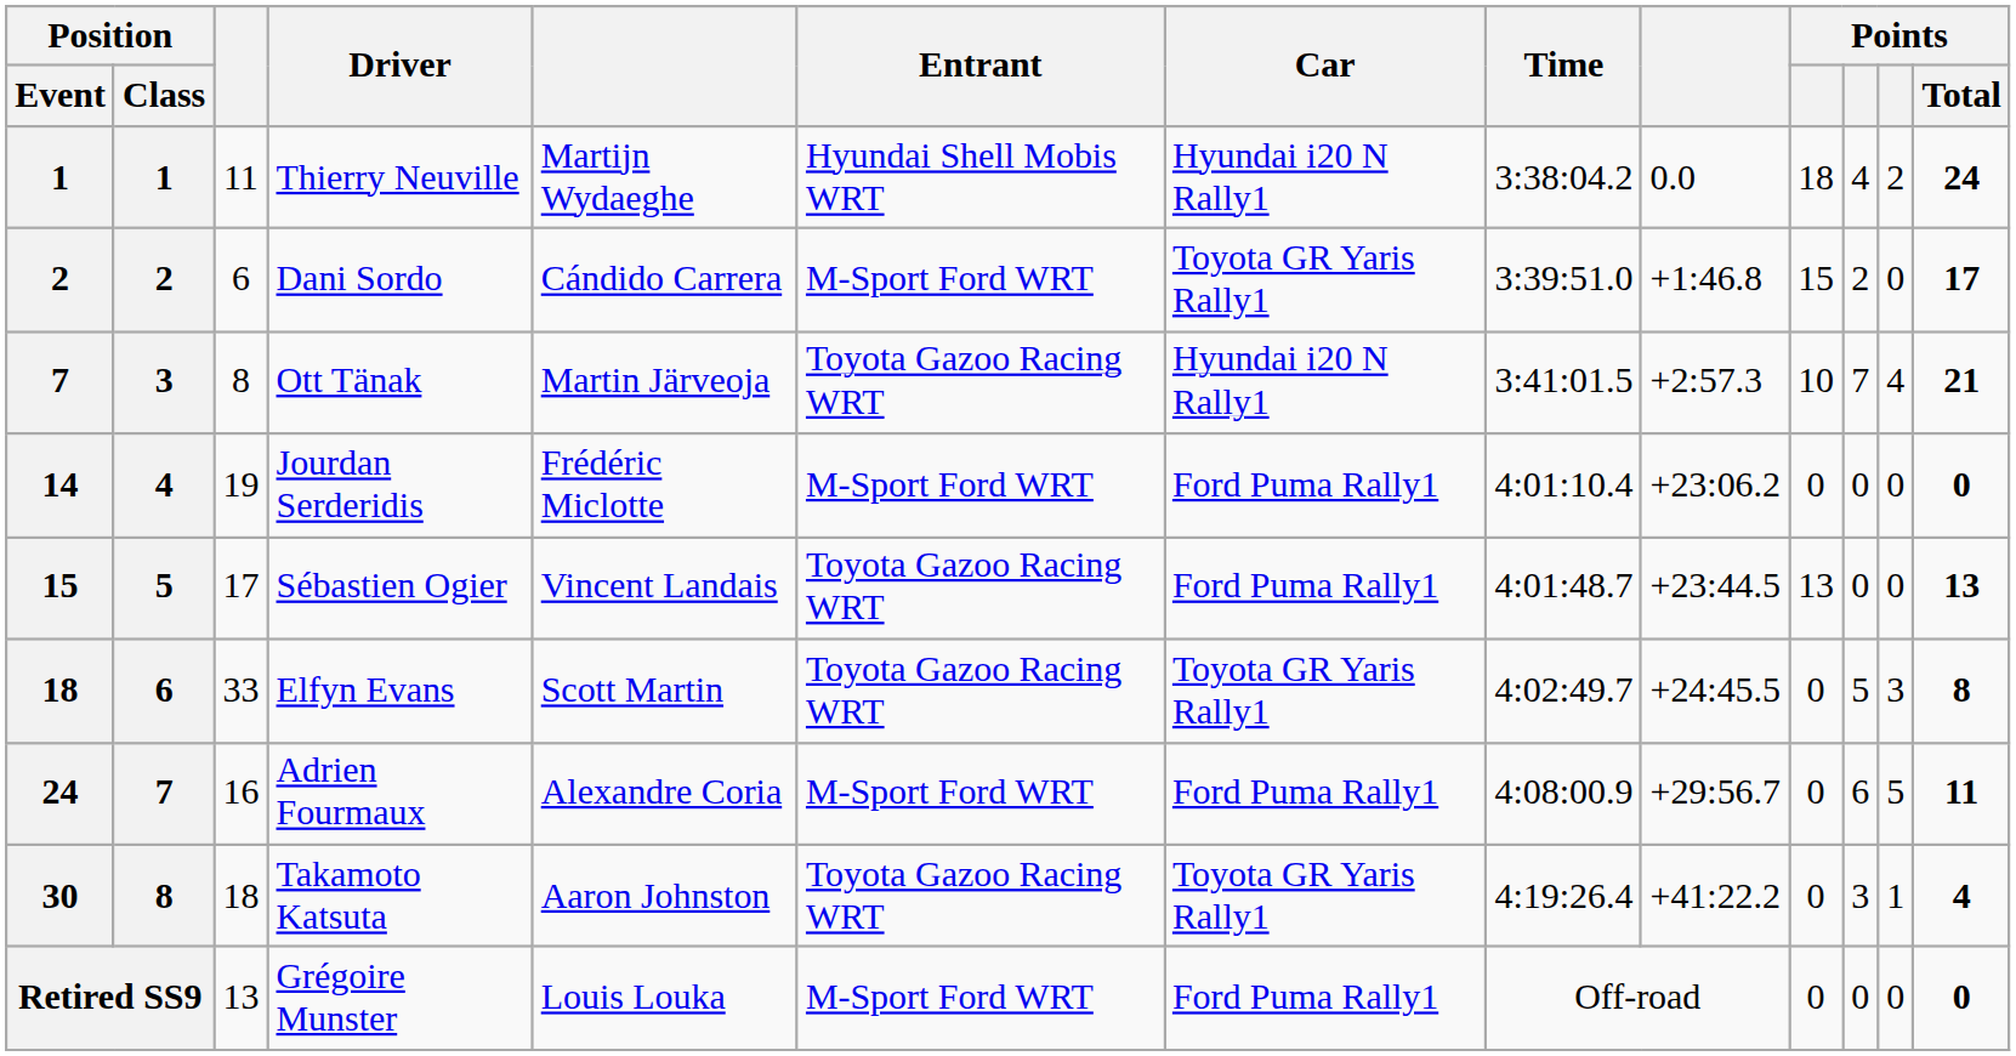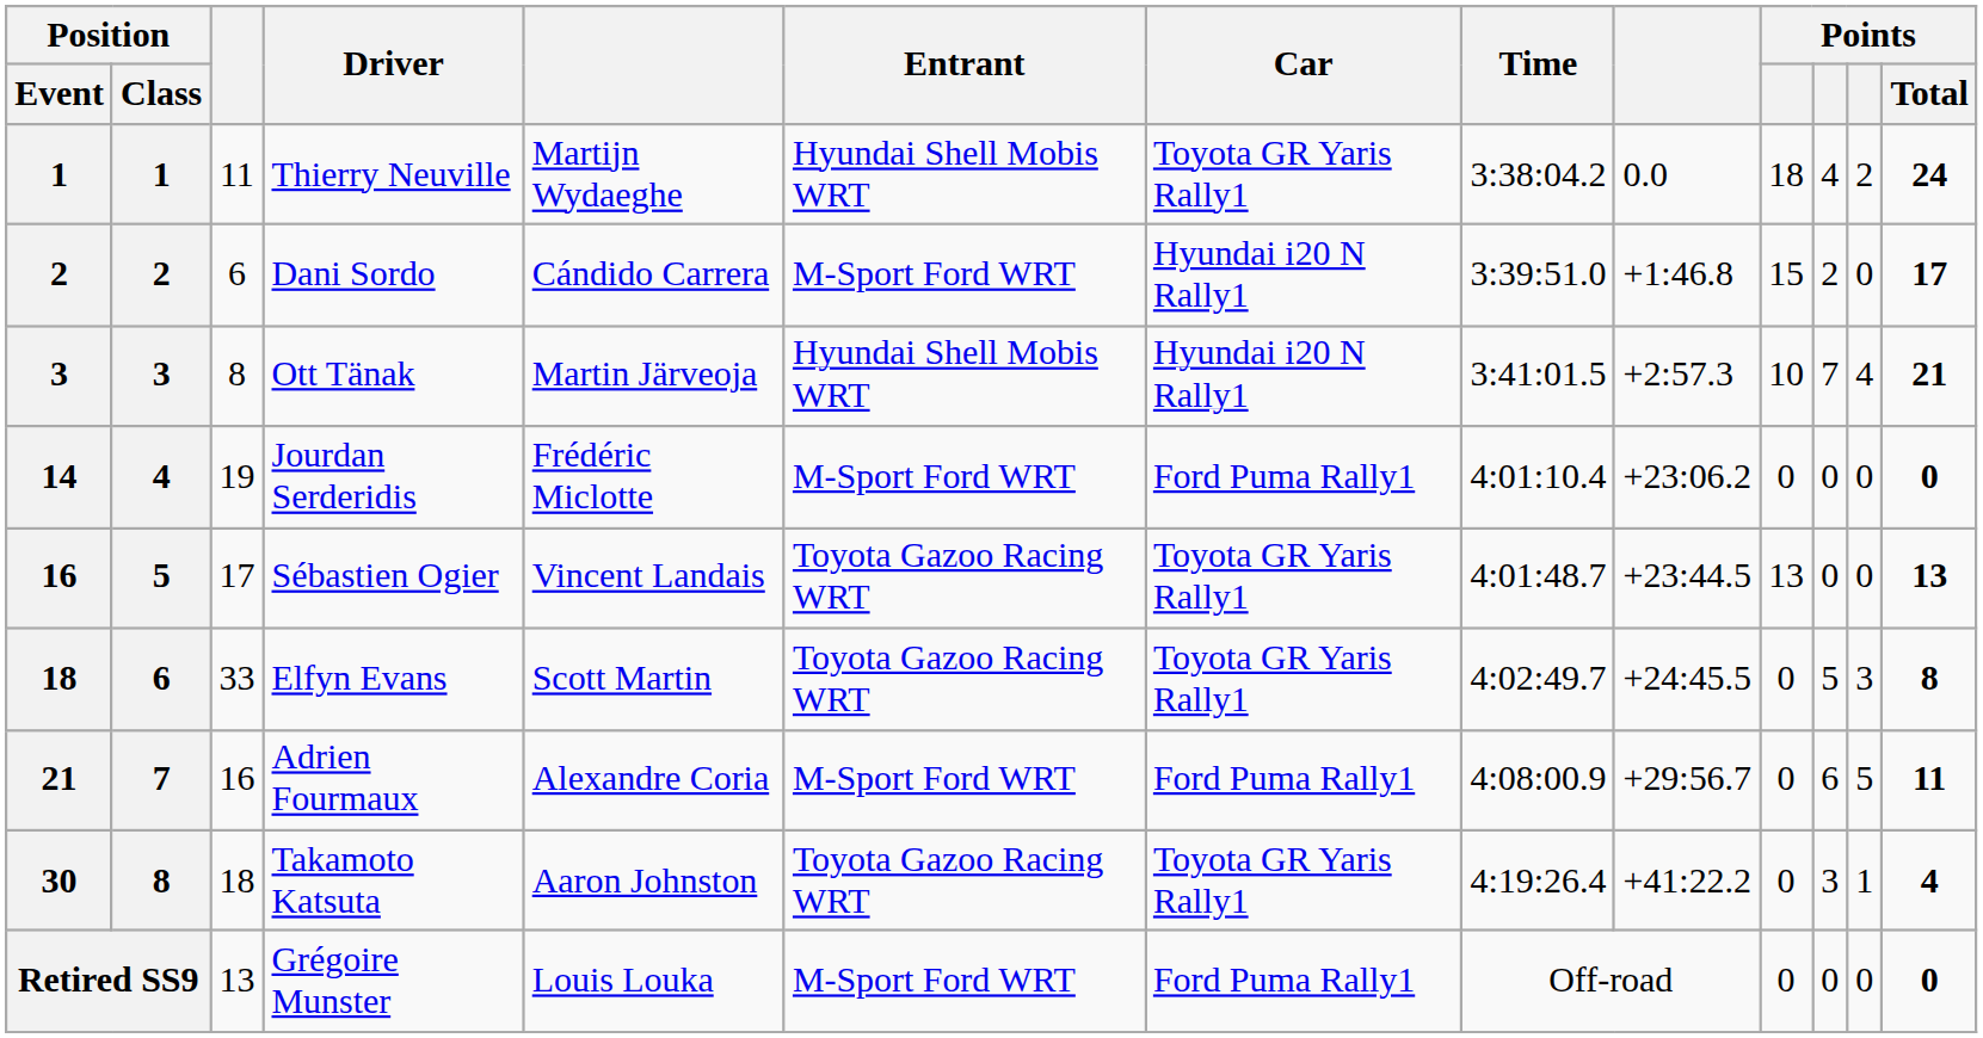Thierry Neuville | Car: Hyundai i20 N Rally1 -> Toyota GR Yaris Rally1
Dani Sordo | Car: Toyota GR Yaris Rally1 -> Hyundai i20 N Rally1
Ott Tänak | Position / Event: 7 -> 3
Ott Tänak | Entrant: Toyota Gazoo Racing WRT -> Hyundai Shell Mobis WRT
Sébastien Ogier | Position / Event: 15 -> 16
Sébastien Ogier | Car: Ford Puma Rally1 -> Toyota GR Yaris Rally1
Adrien Fourmaux | Position / Event: 24 -> 21
